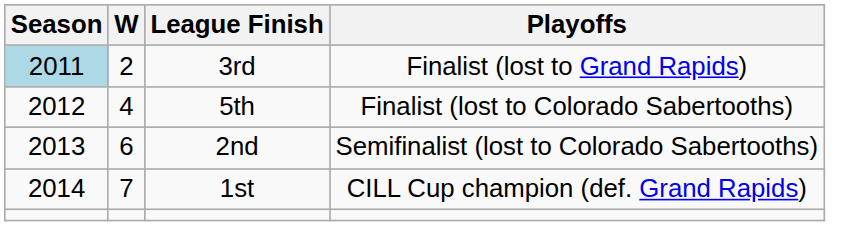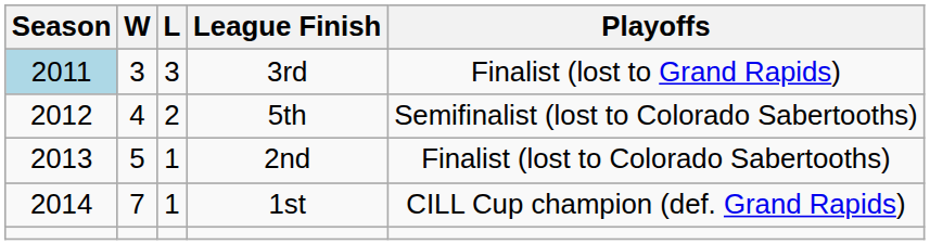+ column: L | 3 | 2 | 1 | 1
3rd | W: 2 -> 3
5th | Playoffs: Finalist (lost to Colorado Sabertooths) -> Semifinalist (lost to Colorado Sabertooths)
2nd | W: 6 -> 5
2nd | Playoffs: Semifinalist (lost to Colorado Sabertooths) -> Finalist (lost to Colorado Sabertooths)
